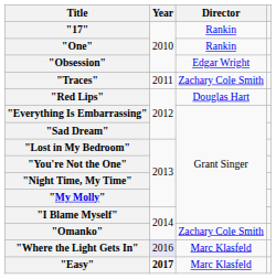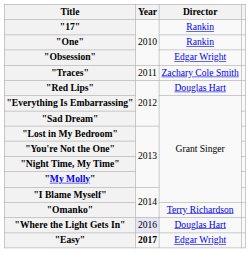"Omanko" | Director: Zachary Cole Smith -> Terry Richardson
"Where the Light Gets In" | Director: Marc Klasfeld -> Douglas Hart
"Easy" | Director: Marc Klasfeld -> Edgar Wright
